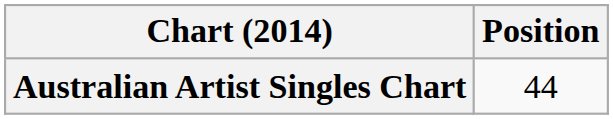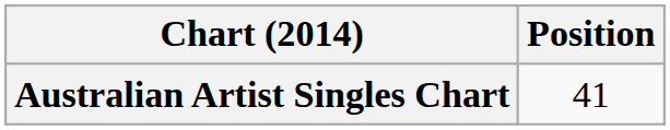Australian Artist Singles Chart | Position: 44 -> 41
